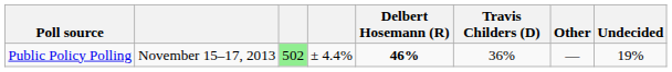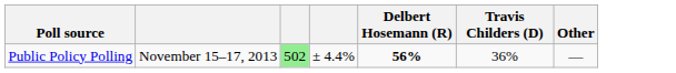- column: Undecided | 19%
Public Policy Polling | Delbert Hosemann (R): 46% -> 56%
